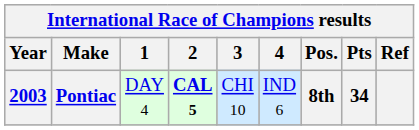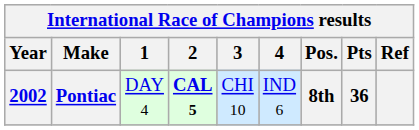Pontiac | Year: 2003 -> 2002
Pontiac | Pts: 34 -> 36
